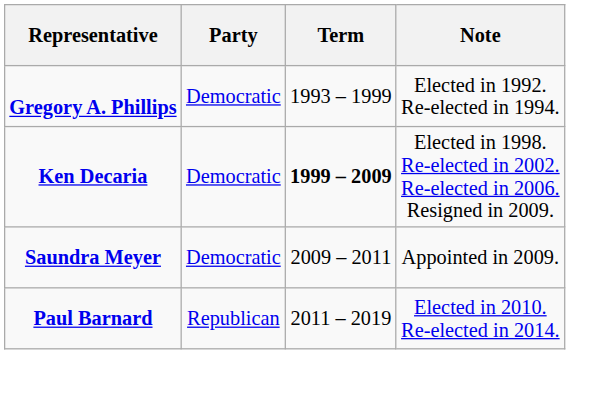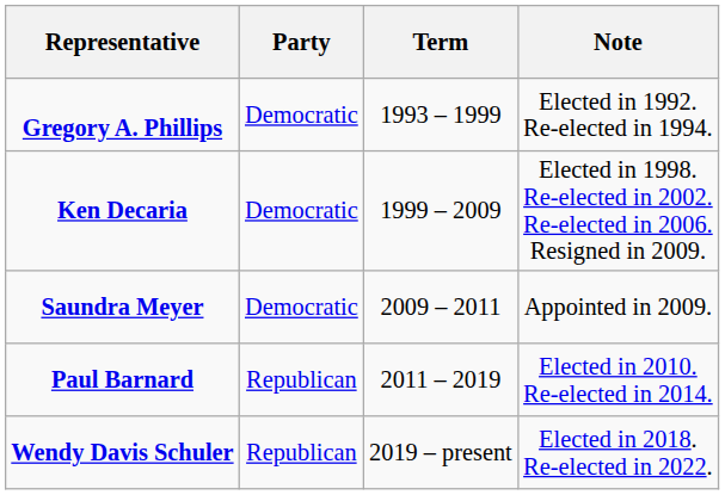Ken Decaria | Term: bold -> normal
+ row: Wendy Davis Schuler | Republican | 2019 – present | Elected in 2018. Re-elected in 2022.
